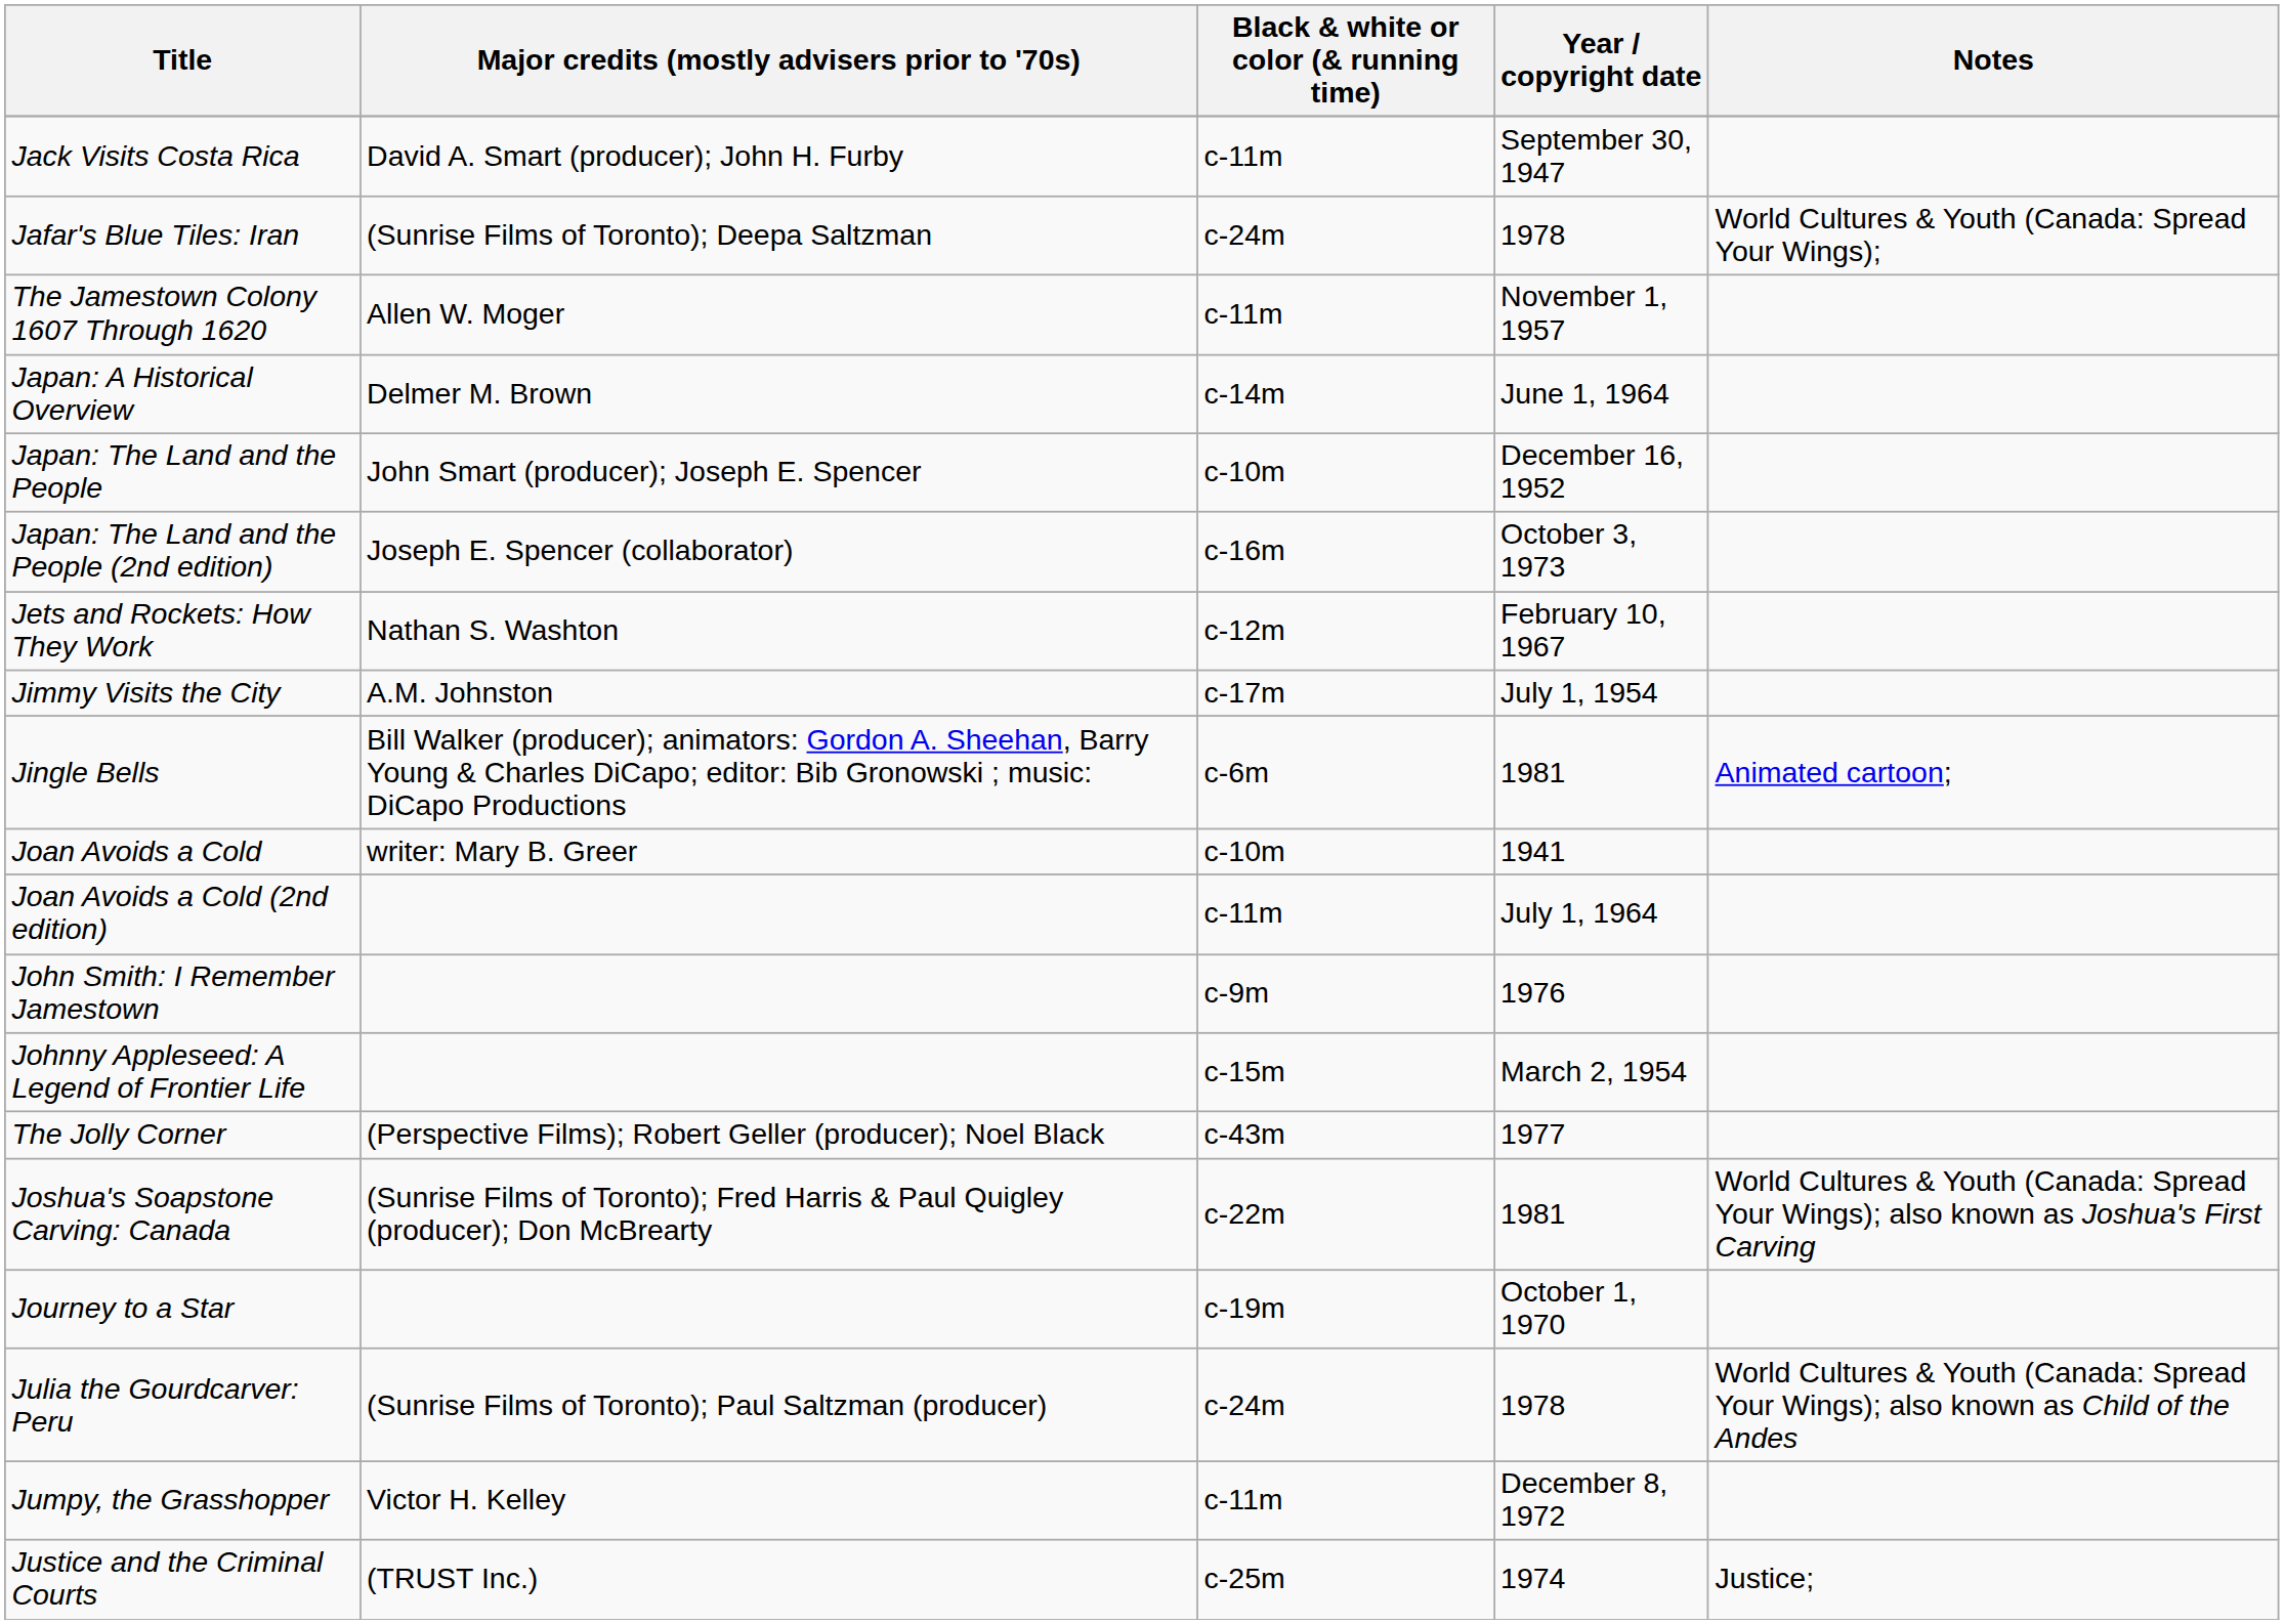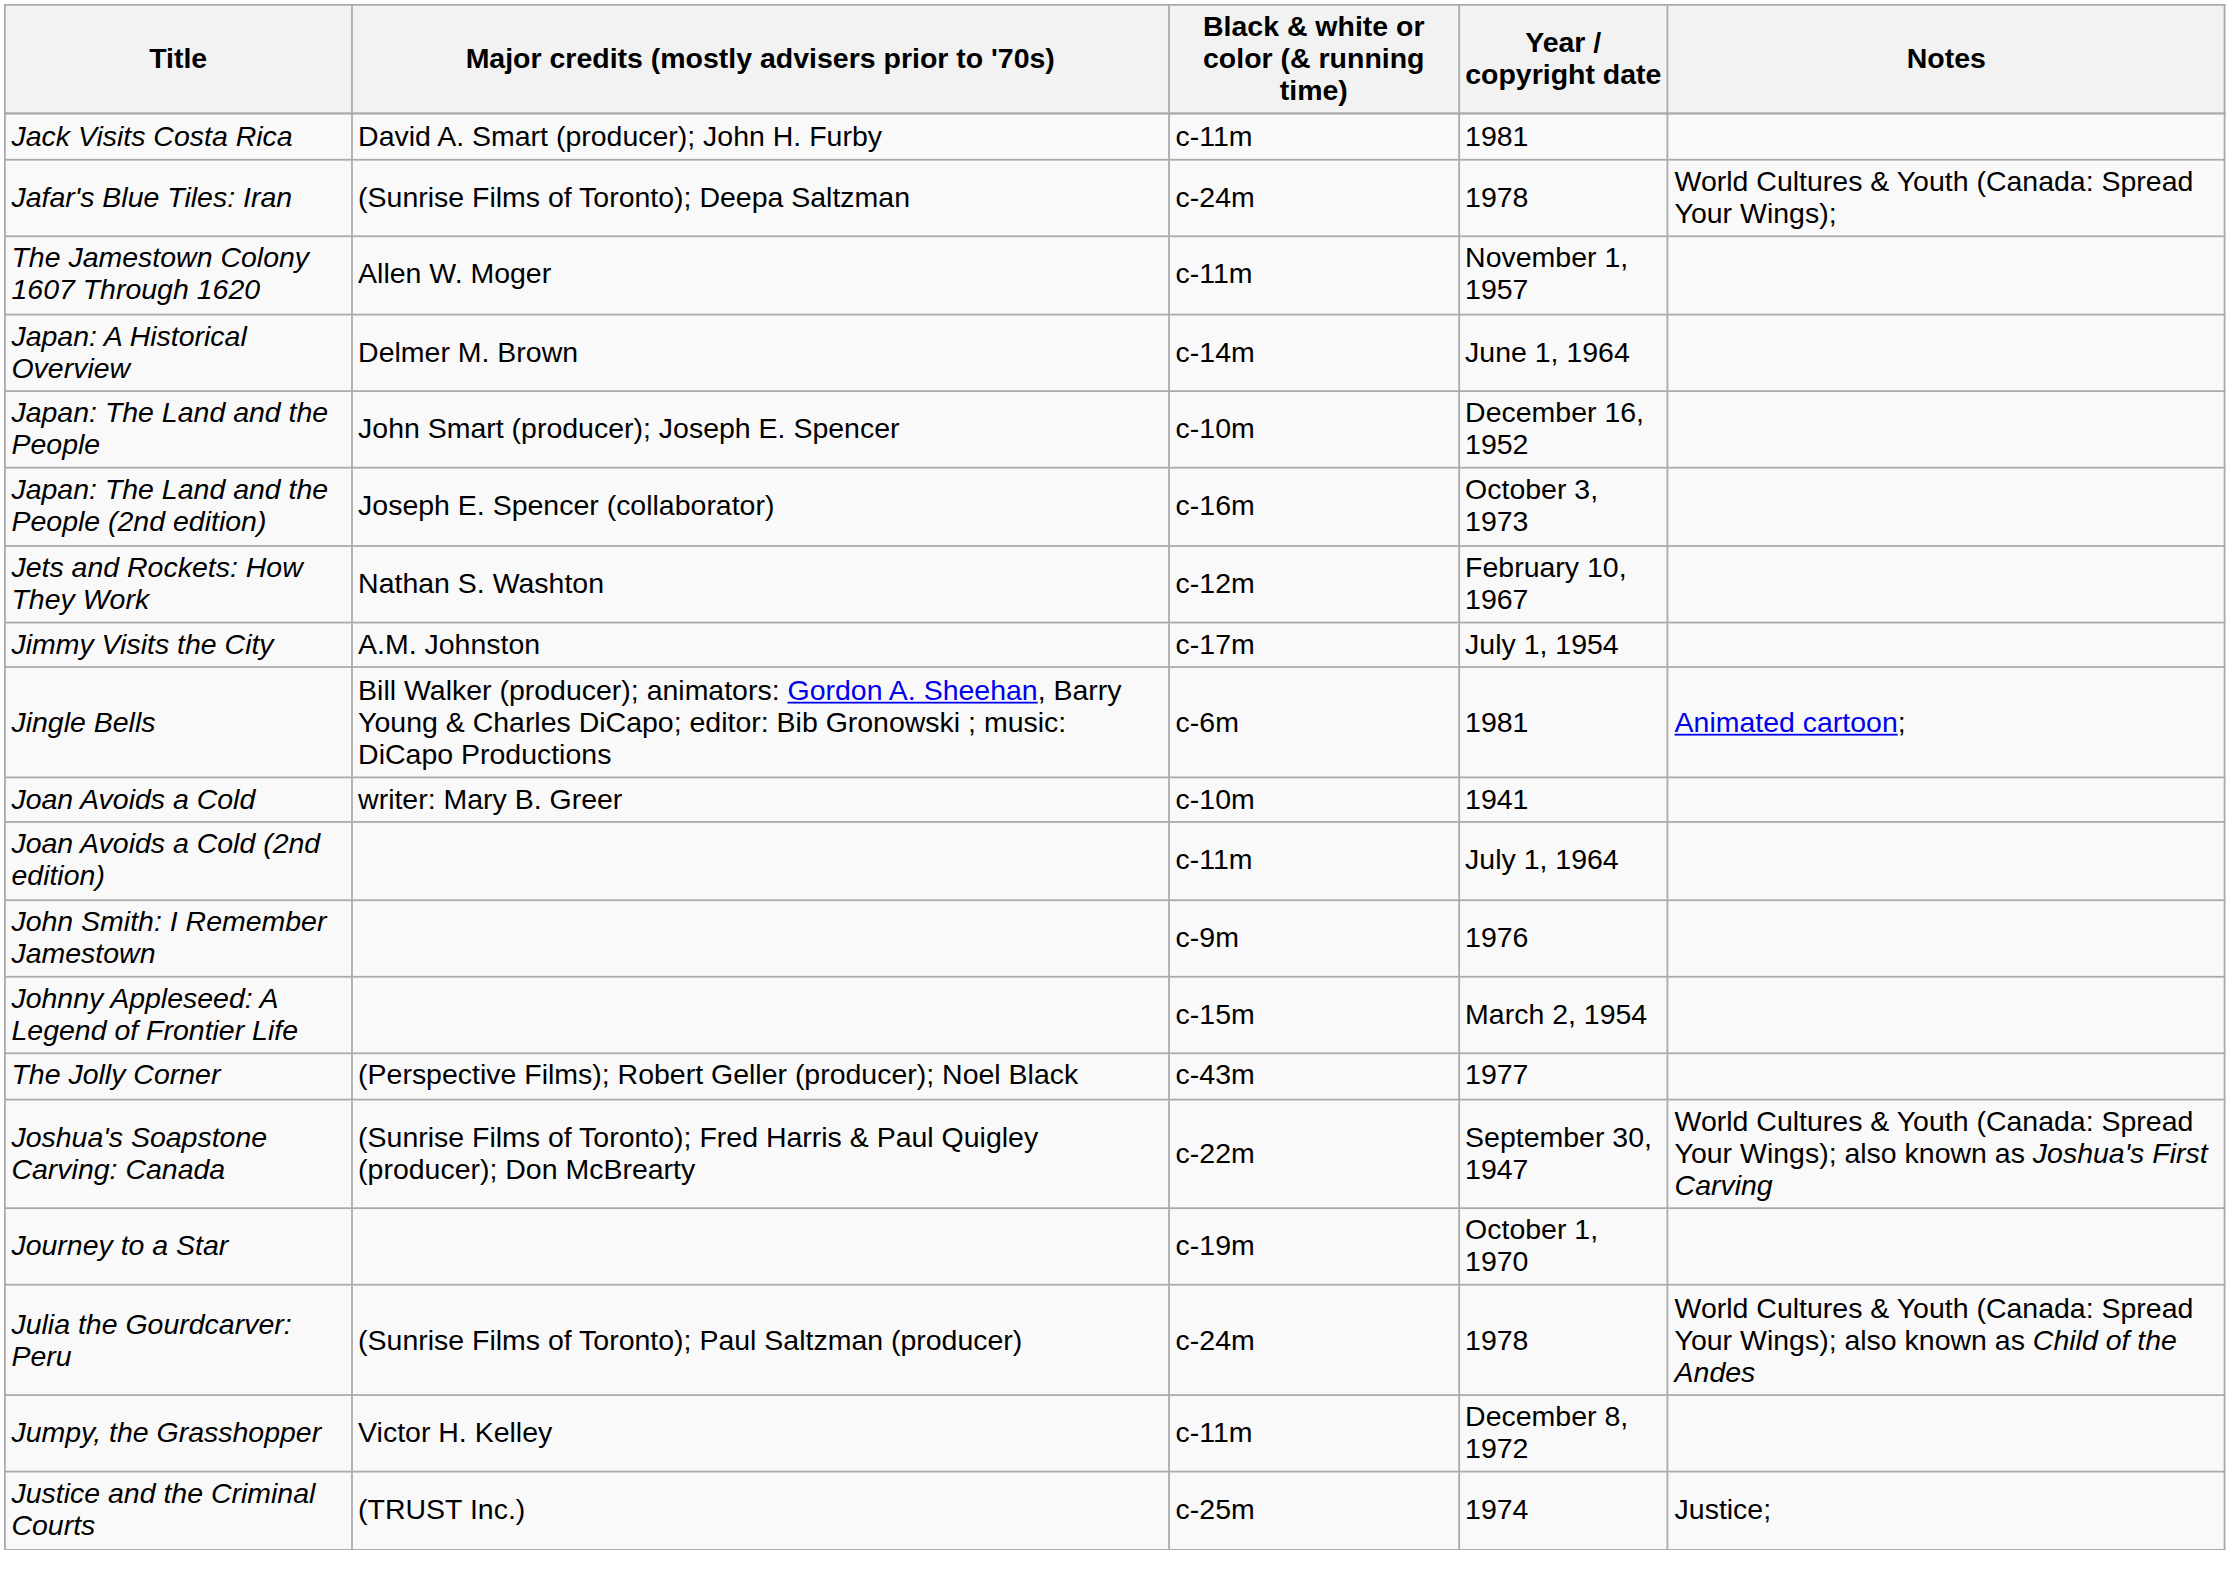Jack Visits Costa Rica | Year / copyright date: September 30, 1947 -> 1981
Joshua's Soapstone Carving: Canada | Year / copyright date: 1981 -> September 30, 1947
